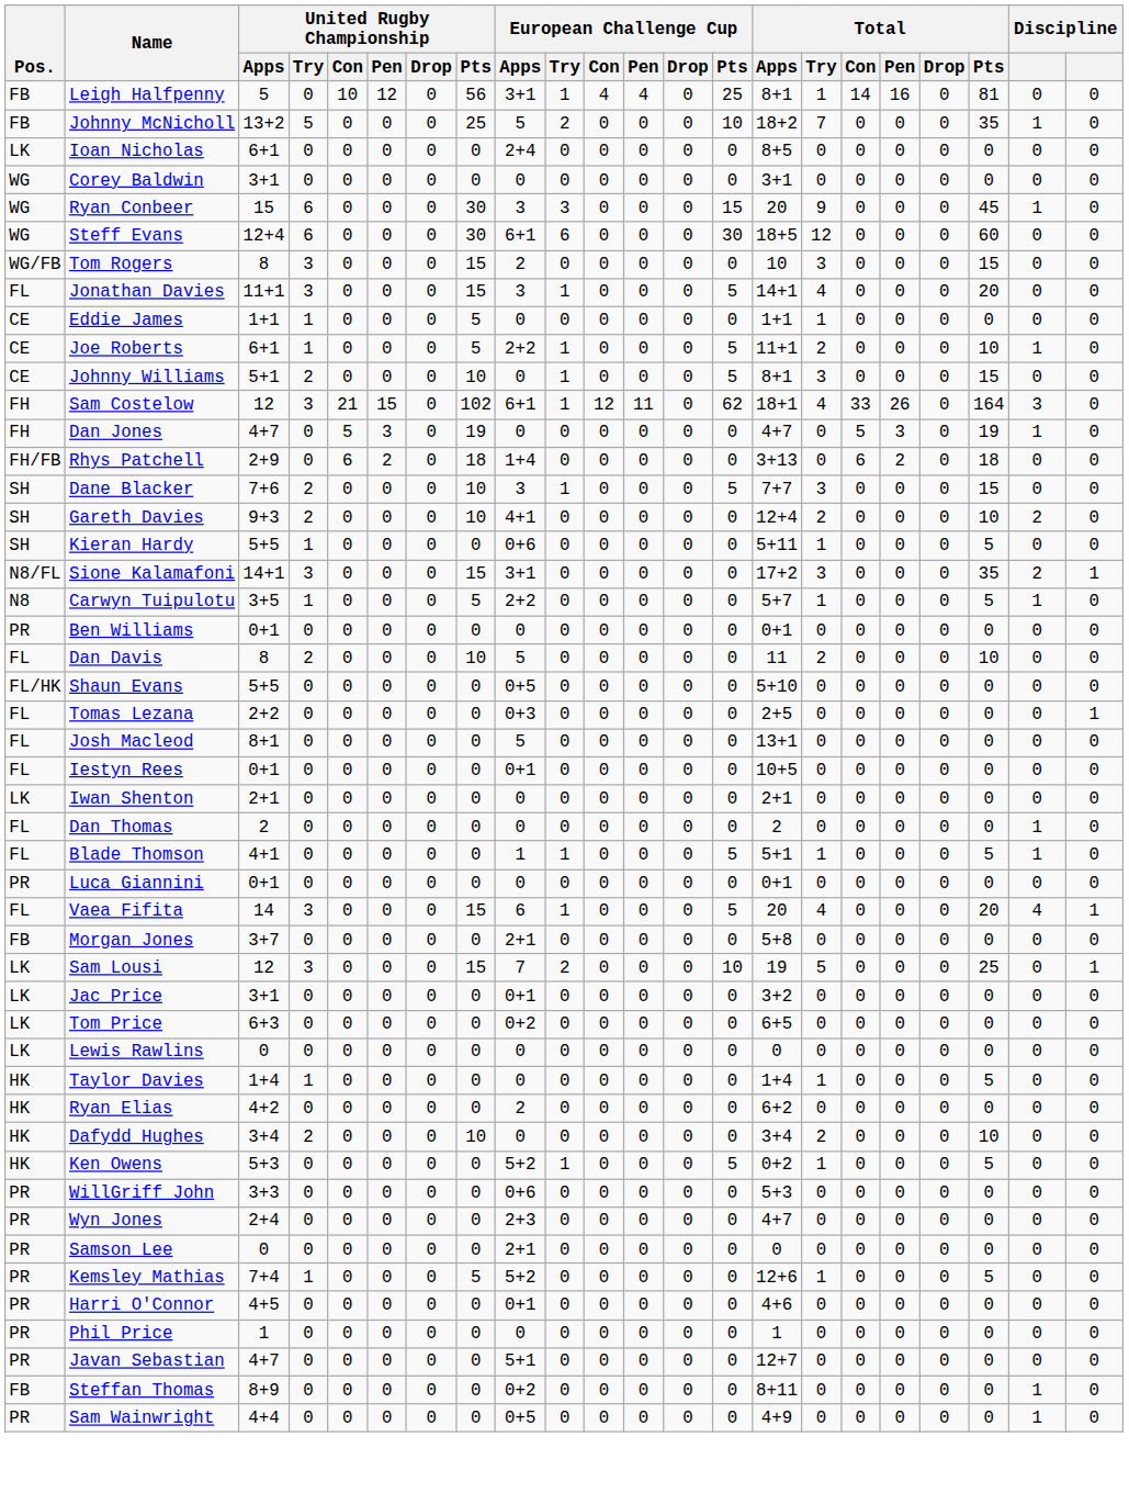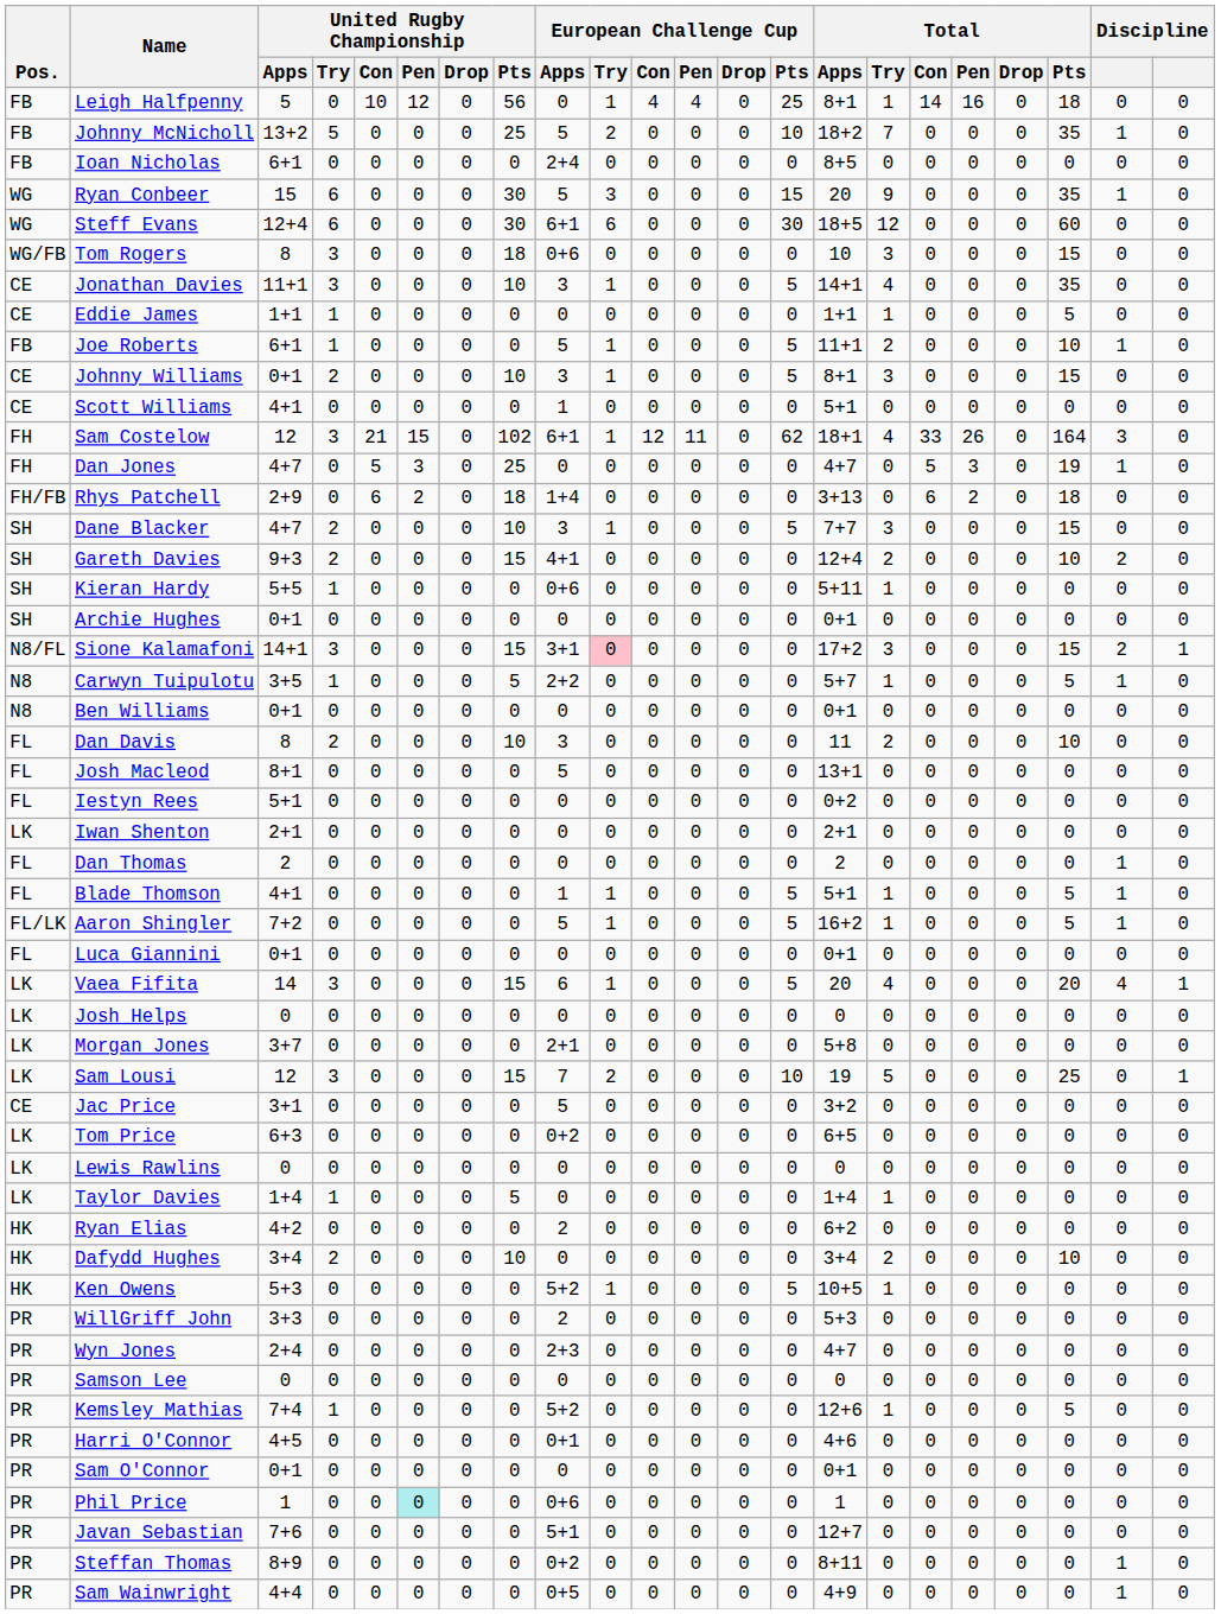Leigh Halfpenny | European Challenge Cup / Apps: 3+1 -> 0
Leigh Halfpenny | Total / Pts: 81 -> 18
Ioan Nicholas | Pos.: LK -> FB
- row: WG | Corey Baldwin | 3+1 | 0 | 0 | 0 | 0 | 0 | 0 | 0 | 0 | 0 | 0 | 0 | 3+1 | 0 | 0 | 0 | 0 | 0 | 0 | 0
Ryan Conbeer | European Challenge Cup / Apps: 3 -> 5
Ryan Conbeer | Total / Pts: 45 -> 35
Tom Rogers | United Rugby Championship / Pts: 15 -> 18
Tom Rogers | European Challenge Cup / Apps: 2 -> 0+6
Jonathan Davies | Pos.: FL -> CE
Jonathan Davies | United Rugby Championship / Pts: 15 -> 10
Jonathan Davies | Total / Pts: 20 -> 35
Eddie James | United Rugby Championship / Pts: 5 -> 0
Eddie James | Total / Pts: 0 -> 5
Joe Roberts | Pos.: CE -> FB
Joe Roberts | United Rugby Championship / Pts: 5 -> 0
Joe Roberts | European Challenge Cup / Apps: 2+2 -> 5
Johnny Williams | United Rugby Championship / Apps: 5+1 -> 0+1
Johnny Williams | European Challenge Cup / Apps: 0 -> 3
+ row: CE | Scott Williams | 4+1 | 0 | 0 | 0 | 0 | 0 | 1 | 0 | 0 | 0 | 0 | 0 | 5+1 | 0 | 0 | 0 | 0 | 0 | 0 | 0
Dan Jones | United Rugby Championship / Pts: 19 -> 25
Dane Blacker | United Rugby Championship / Apps: 7+6 -> 4+7
Gareth Davies | United Rugby Championship / Pts: 10 -> 15
Kieran Hardy | Total / Pts: 5 -> 0
+ row: SH | Archie Hughes | 0+1 | 0 | 0 | 0 | 0 | 0 | 0 | 0 | 0 | 0 | 0 | 0 | 0+1 | 0 | 0 | 0 | 0 | 0 | 0 | 0
Sione Kalamafoni | European Challenge Cup / Try: no background -> pink background
Sione Kalamafoni | Total / Pts: 35 -> 15
Ben Williams | Pos.: PR -> N8
Dan Davis | European Challenge Cup / Apps: 5 -> 3
- row: FL/HK | Shaun Evans | 5+5 | 0 | 0 | 0 | 0 | 0 | 0+5 | 0 | 0 | 0 | 0 | 0 | 5+10 | 0 | 0 | 0 | 0 | 0 | 0 | 0
- row: FL | Tomas Lezana | 2+2 | 0 | 0 | 0 | 0 | 0 | 0+3 | 0 | 0 | 0 | 0 | 0 | 2+5 | 0 | 0 | 0 | 0 | 0 | 0 | 1
Iestyn Rees | United Rugby Championship / Apps: 0+1 -> 5+1
Iestyn Rees | European Challenge Cup / Apps: 0+1 -> 0
Iestyn Rees | Total / Apps: 10+5 -> 0+2
+ row: FL/LK | Aaron Shingler | 7+2 | 0 | 0 | 0 | 0 | 0 | 5 | 1 | 0 | 0 | 0 | 5 | 16+2 | 1 | 0 | 0 | 0 | 5 | 1 | 0
Luca Giannini | Pos.: PR -> FL
Vaea Fifita | Pos.: FL -> LK
+ row: LK | Josh Helps | 0 | 0 | 0 | 0 | 0 | 0 | 0 | 0 | 0 | 0 | 0 | 0 | 0 | 0 | 0 | 0 | 0 | 0 | 0 | 0
Morgan Jones | Pos.: FB -> LK
Jac Price | Pos.: LK -> CE
Jac Price | European Challenge Cup / Apps: 0+1 -> 5
Taylor Davies | Pos.: HK -> LK
Taylor Davies | United Rugby Championship / Pts: 0 -> 5
Taylor Davies | Total / Pts: 5 -> 0
Ken Owens | Total / Apps: 0+2 -> 10+5
Ken Owens | Total / Pts: 5 -> 0
WillGriff John | European Challenge Cup / Apps: 0+6 -> 2
Samson Lee | European Challenge Cup / Apps: 2+1 -> 0
Kemsley Mathias | United Rugby Championship / Pts: 5 -> 0
+ row: PR | Sam O'Connor | 0+1 | 0 | 0 | 0 | 0 | 0 | 0 | 0 | 0 | 0 | 0 | 0 | 0+1 | 0 | 0 | 0 | 0 | 0 | 0 | 0
Phil Price | United Rugby Championship / Pen: no background -> paleturquoise background
Phil Price | European Challenge Cup / Apps: 0 -> 0+6
Javan Sebastian | United Rugby Championship / Apps: 4+7 -> 7+6
Steffan Thomas | Pos.: FB -> PR
